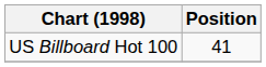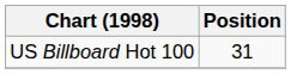US Billboard Hot 100 | Position: 41 -> 31
